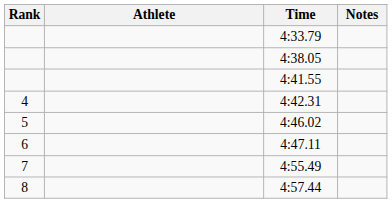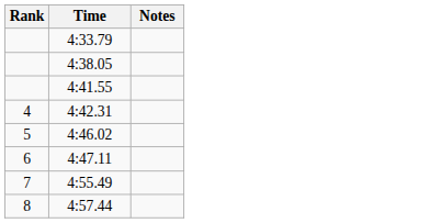- column: Athlete
